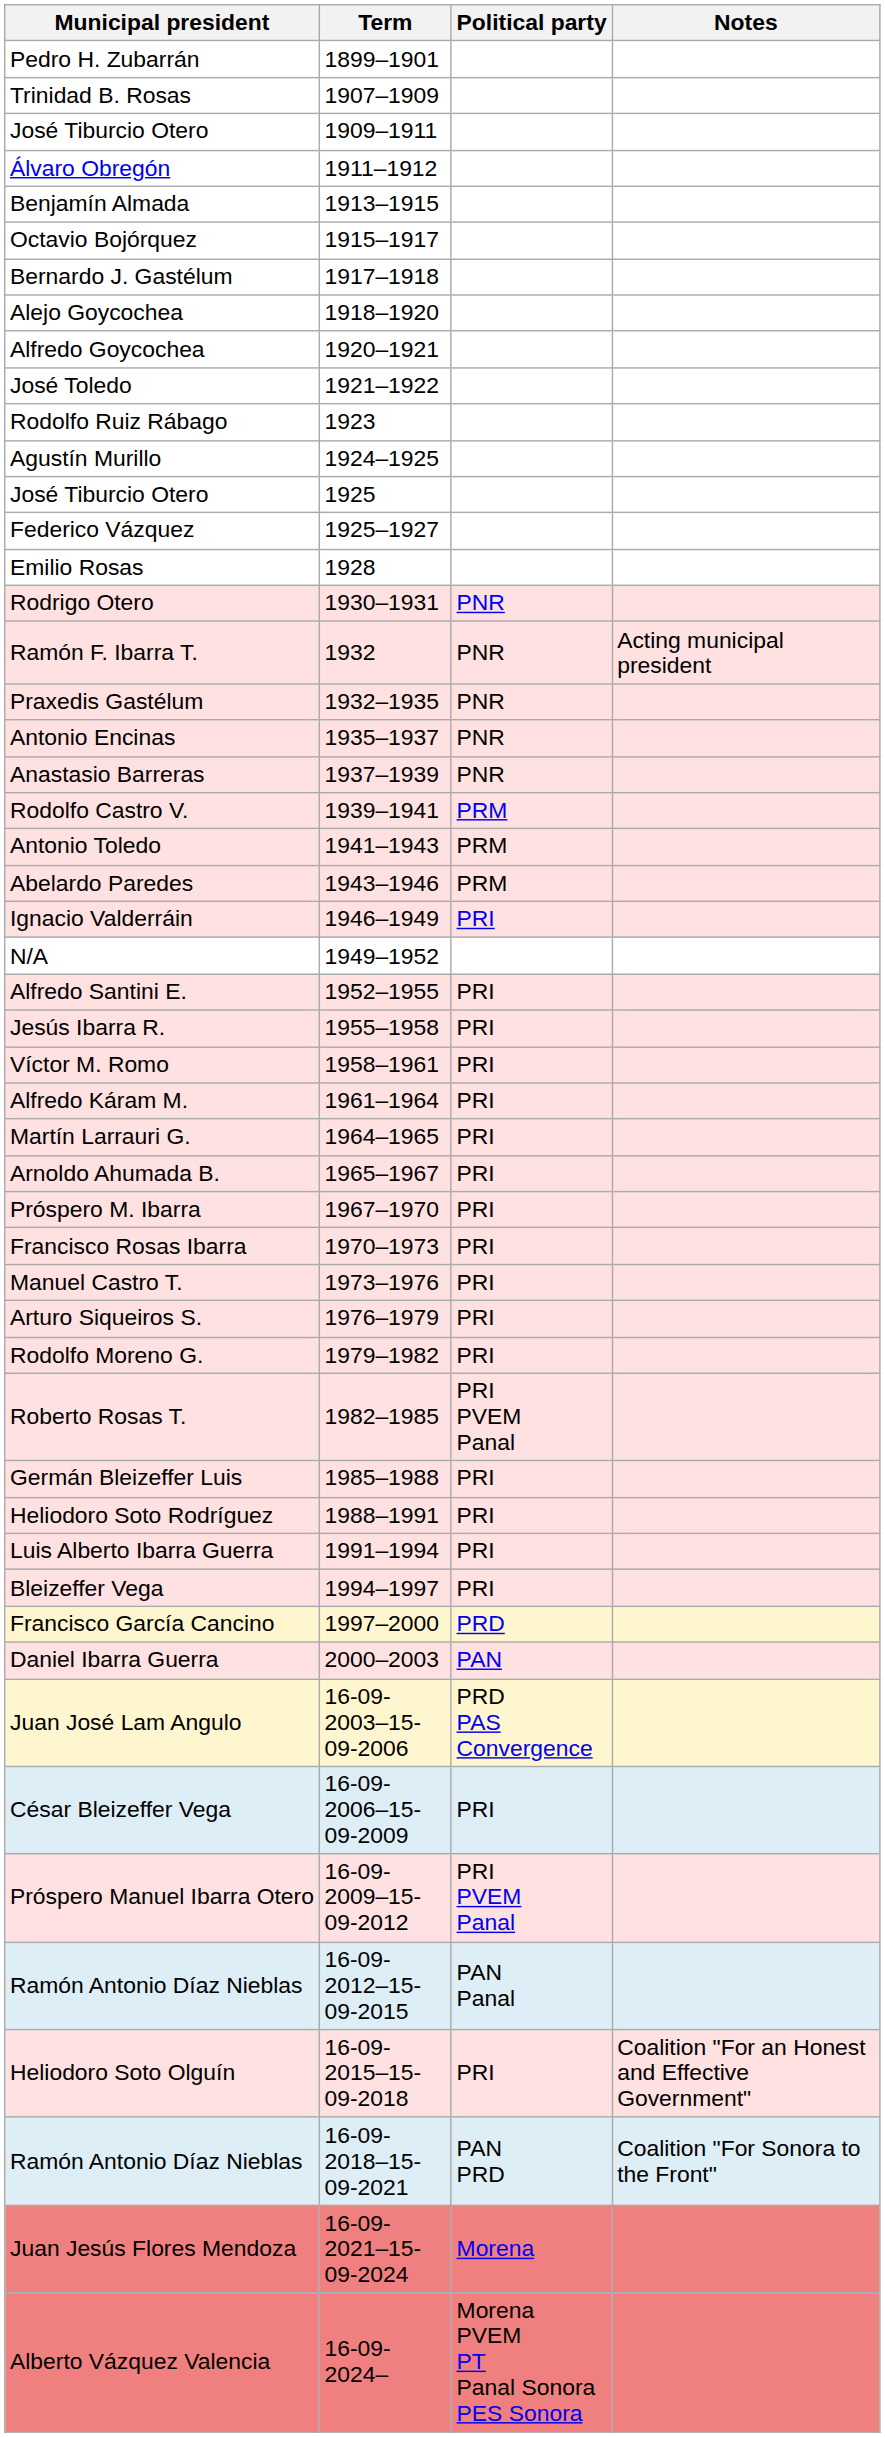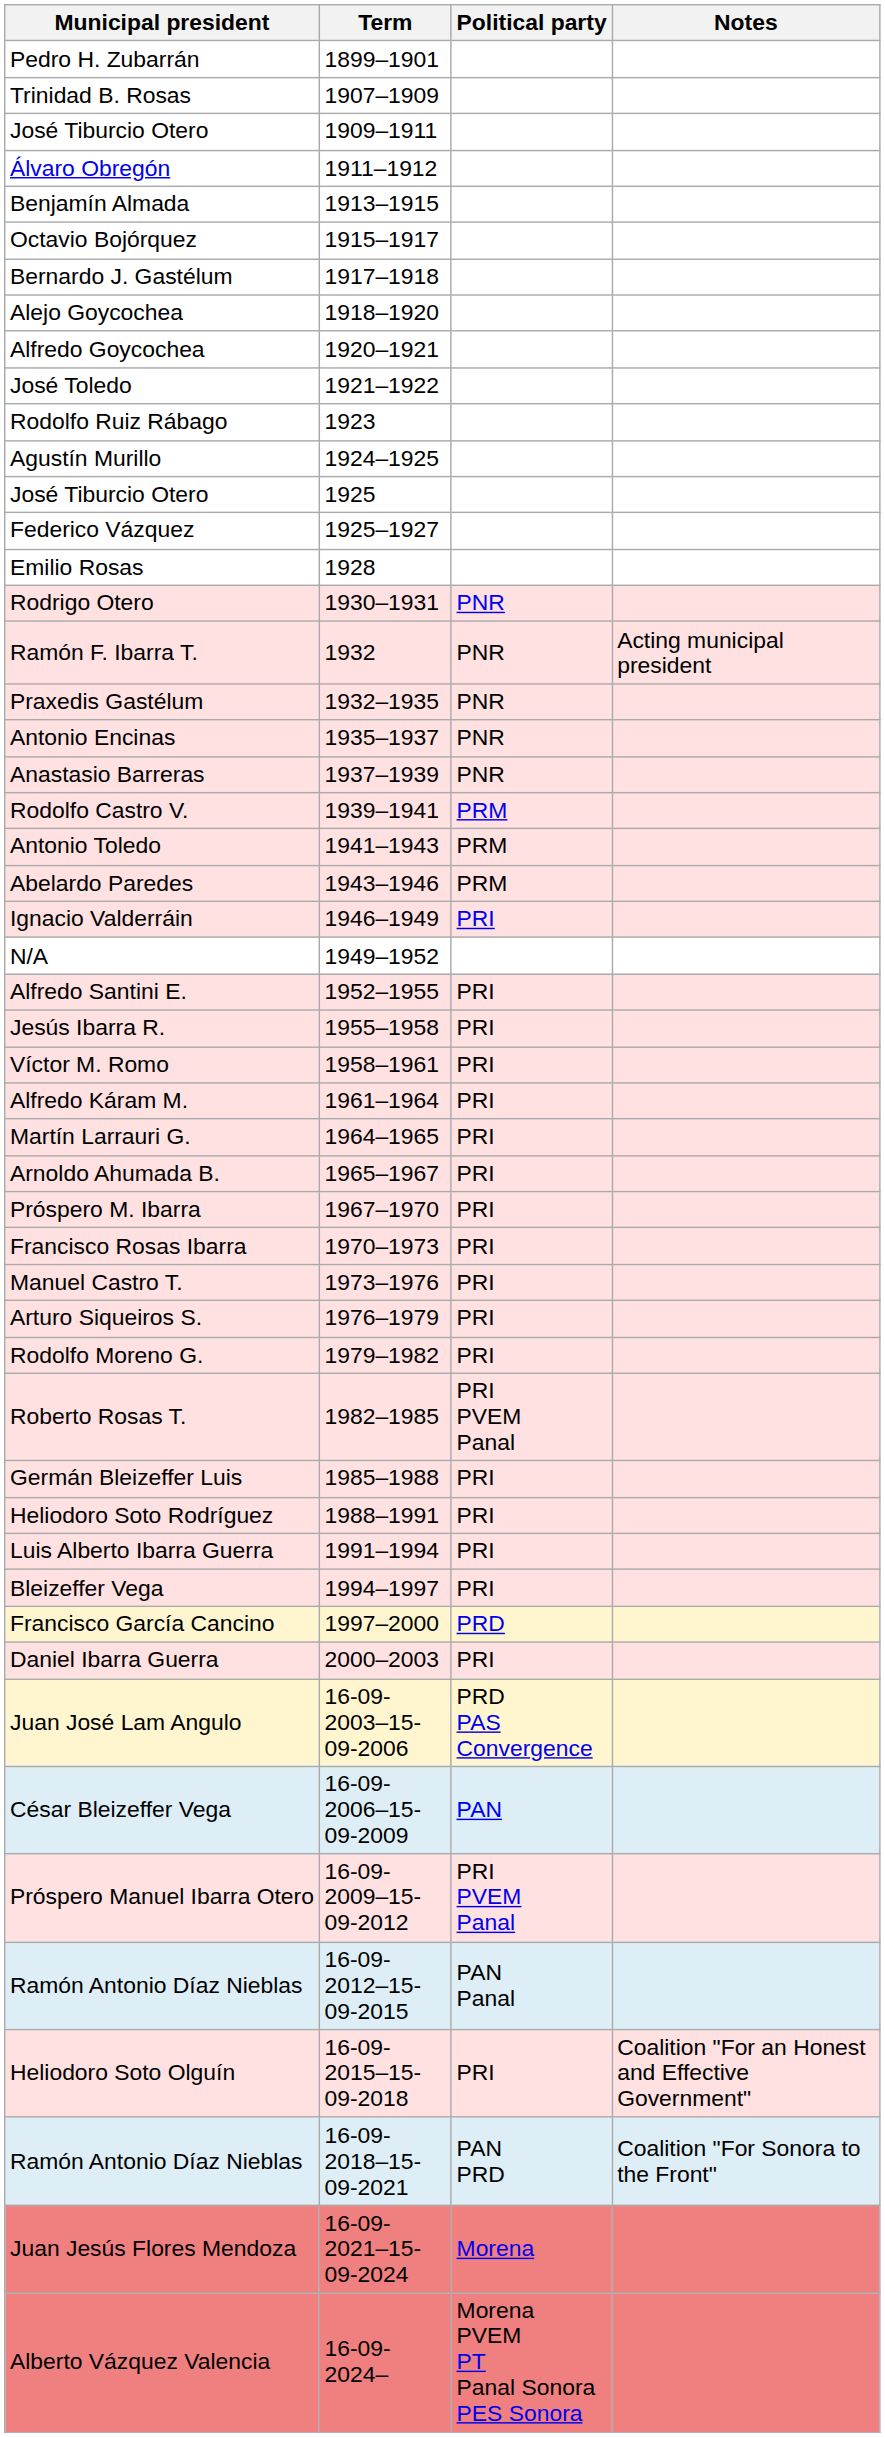Daniel Ibarra Guerra | Political party: PAN -> PRI
César Bleizeffer Vega | Political party: PRI -> PAN
